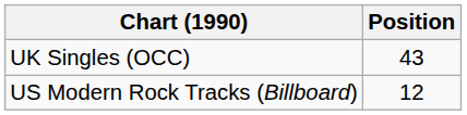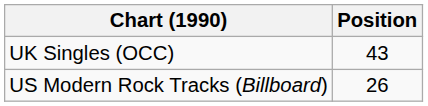US Modern Rock Tracks (Billboard) | Position: 12 -> 26
